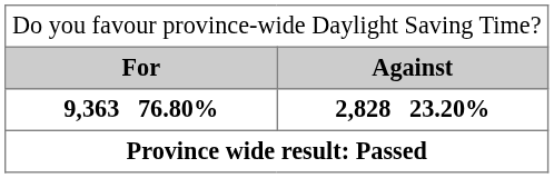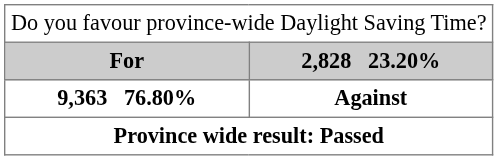For | column 2: Against -> 2,828 23.20%
9,363 76.80% | column 2: 2,828 23.20% -> Against
